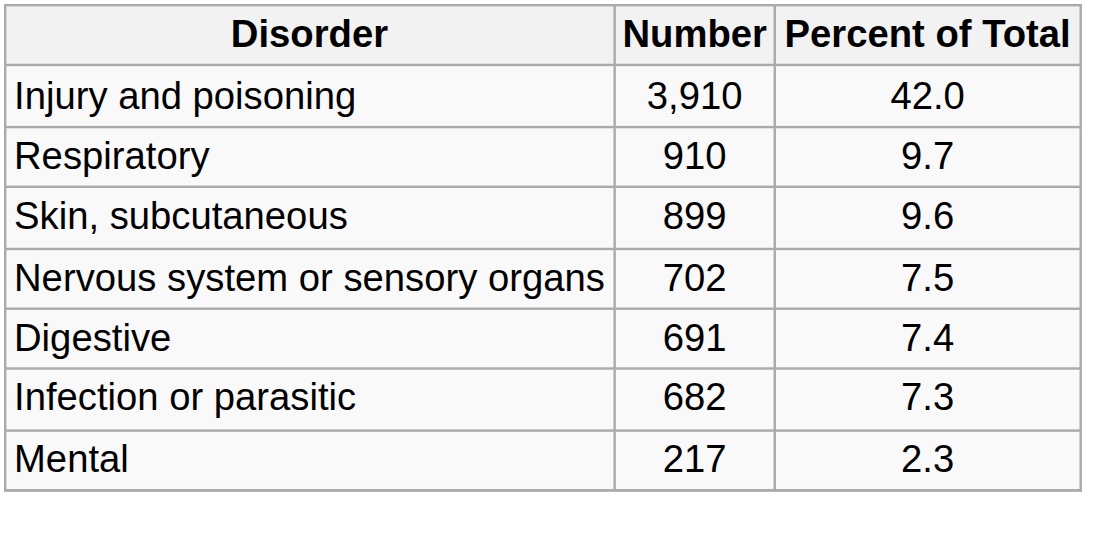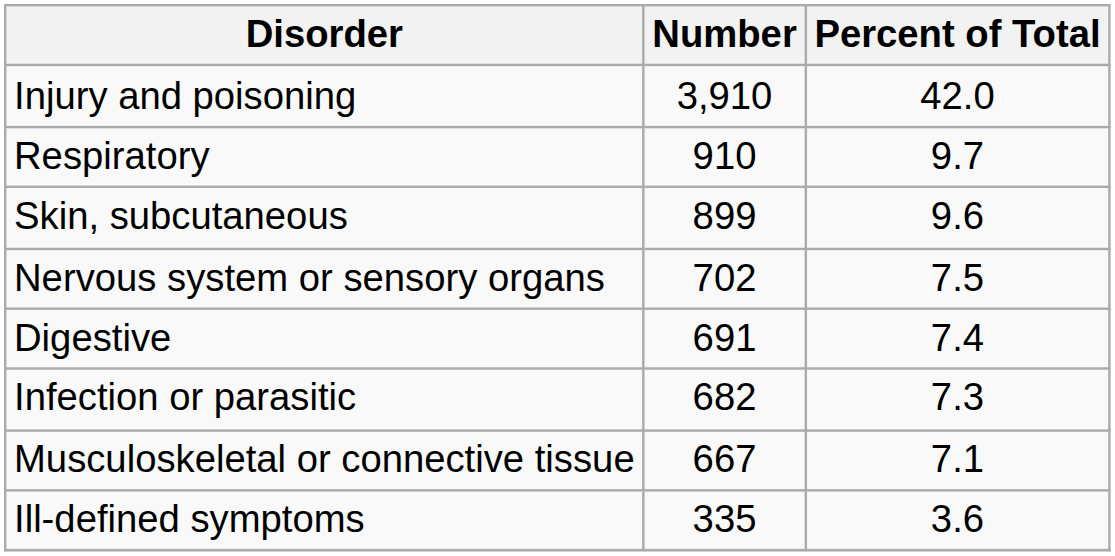+ row: Musculoskeletal or connective tissue | 667 | 7.1
+ row: Ill-defined symptoms | 335 | 3.6
- row: Mental | 217 | 2.3
